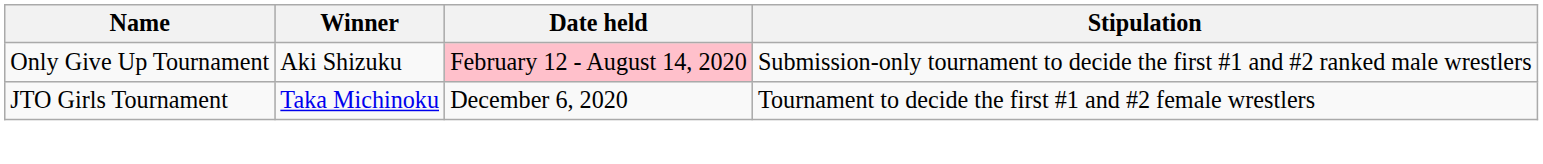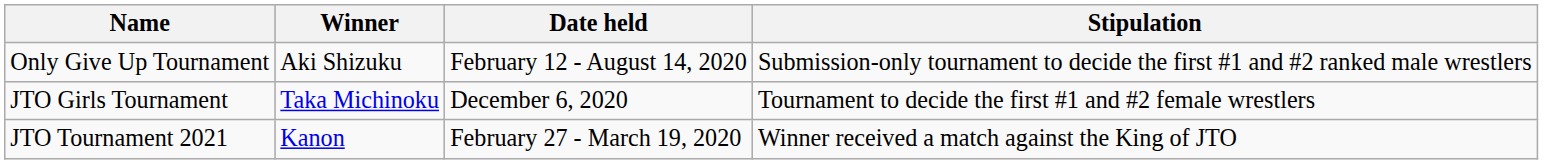Only Give Up Tournament | Date held: pink background -> no background
+ row: JTO Tournament 2021 | Kanon | February 27 - March 19, 2020 | Winner received a match against the King of JTO
